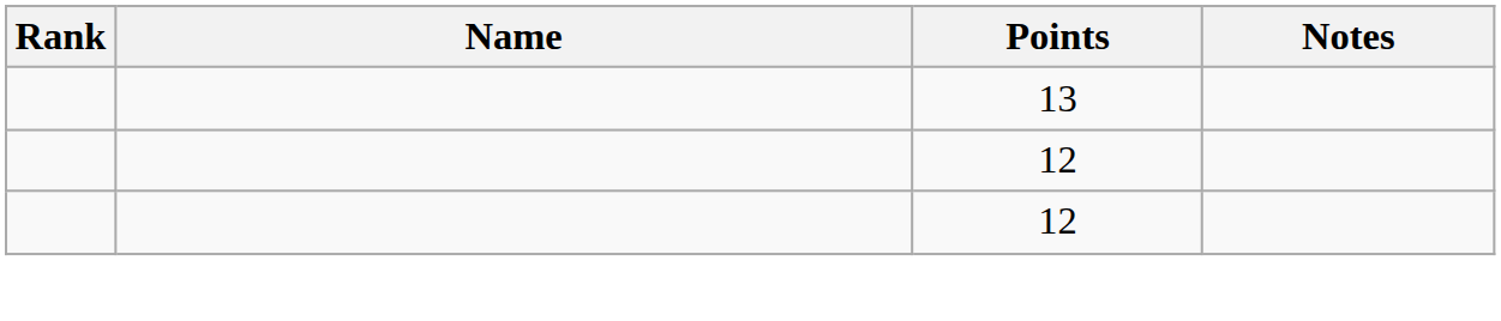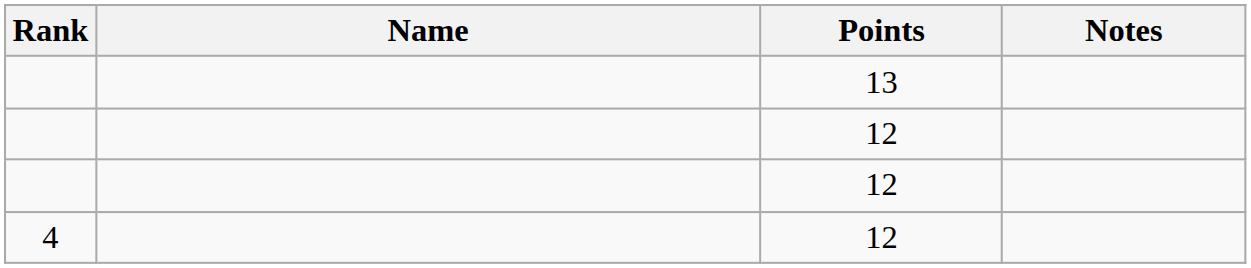+ row: 4 | 12
